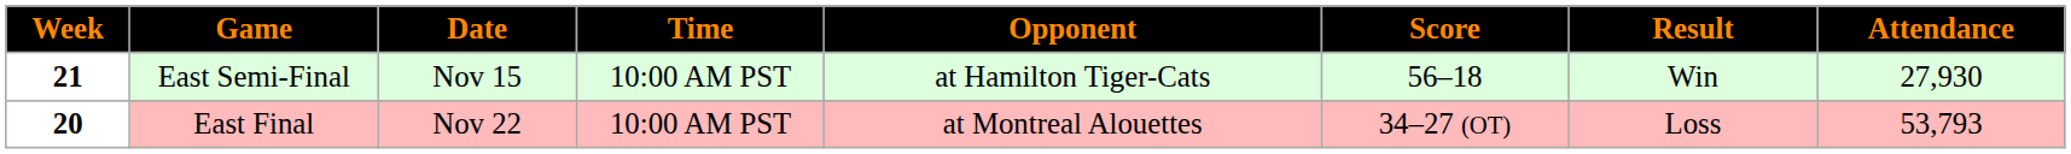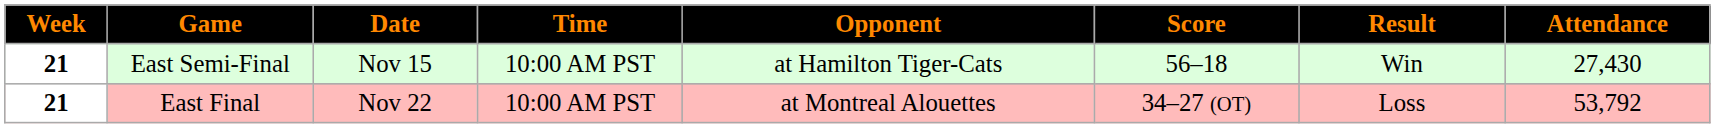East Semi-Final | Attendance: 27,930 -> 27,430
East Final | Week: 20 -> 21
East Final | Attendance: 53,793 -> 53,792
